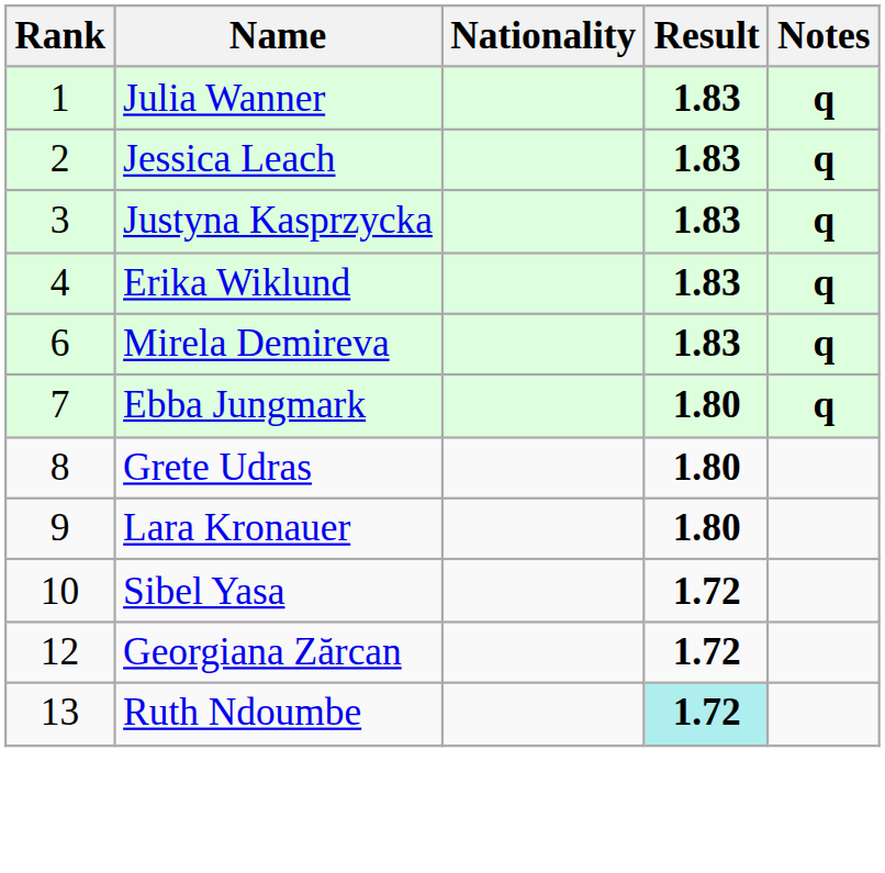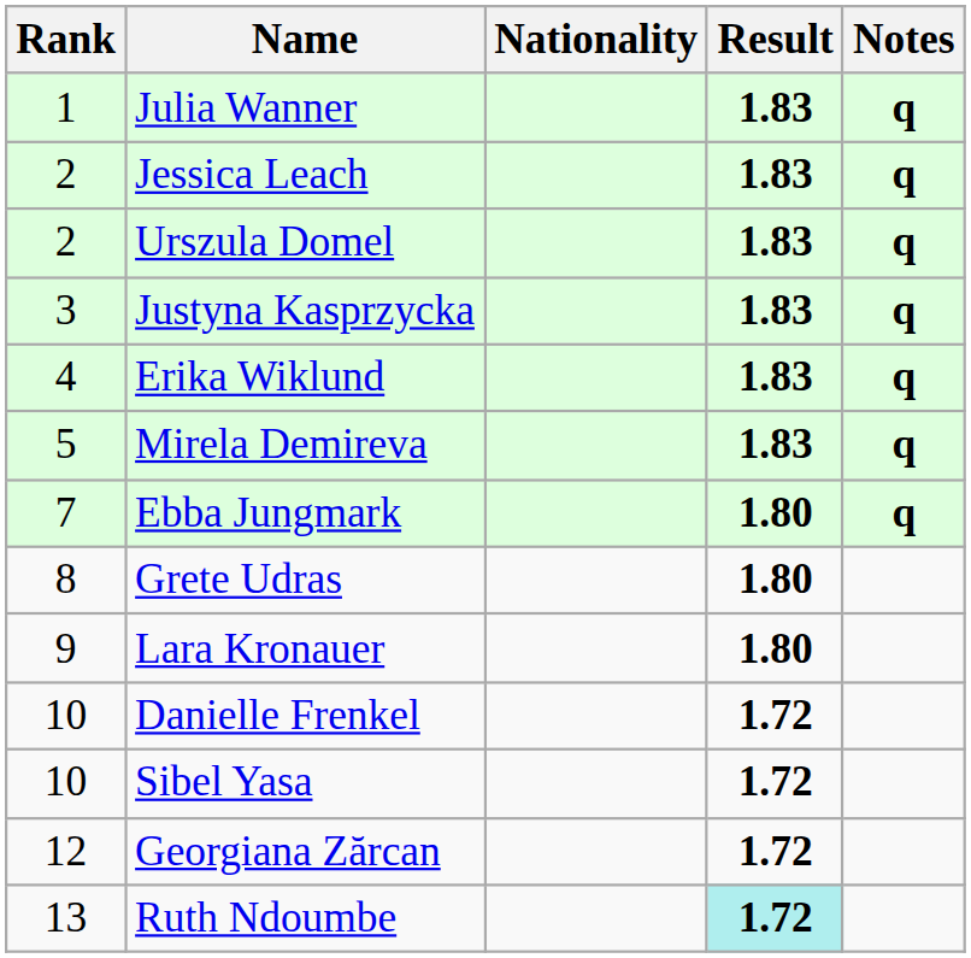+ row: 2 | Urszula Domel | 1.83 | q
Mirela Demireva | Rank: 6 -> 5
+ row: 10 | Danielle Frenkel | 1.72
